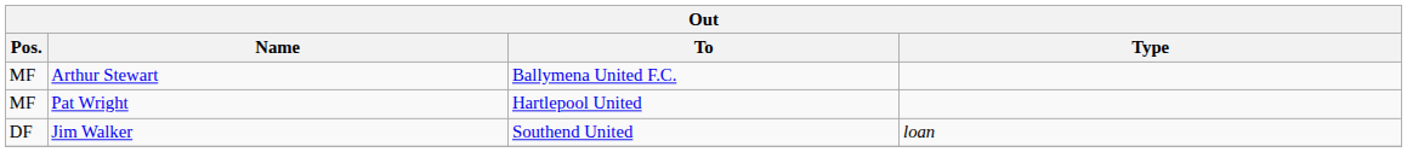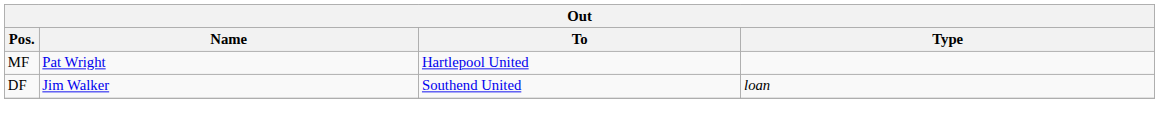- row: MF | Arthur Stewart | Ballymena United F.C.
